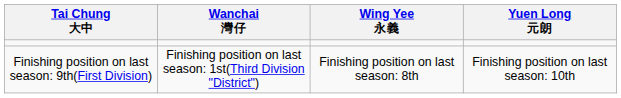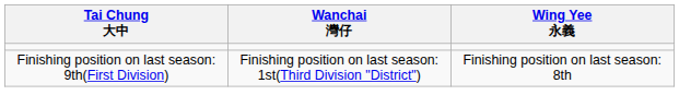- column: Yuen Long 元朗 | Finishing position on last season: 10th
